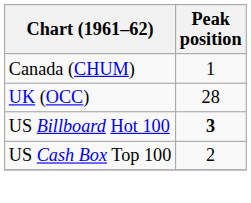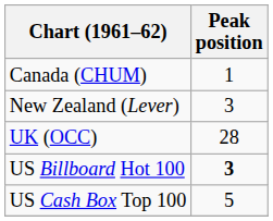+ row: New Zealand (Lever) | 3
US Cash Box Top 100 | Peak position: 2 -> 5
